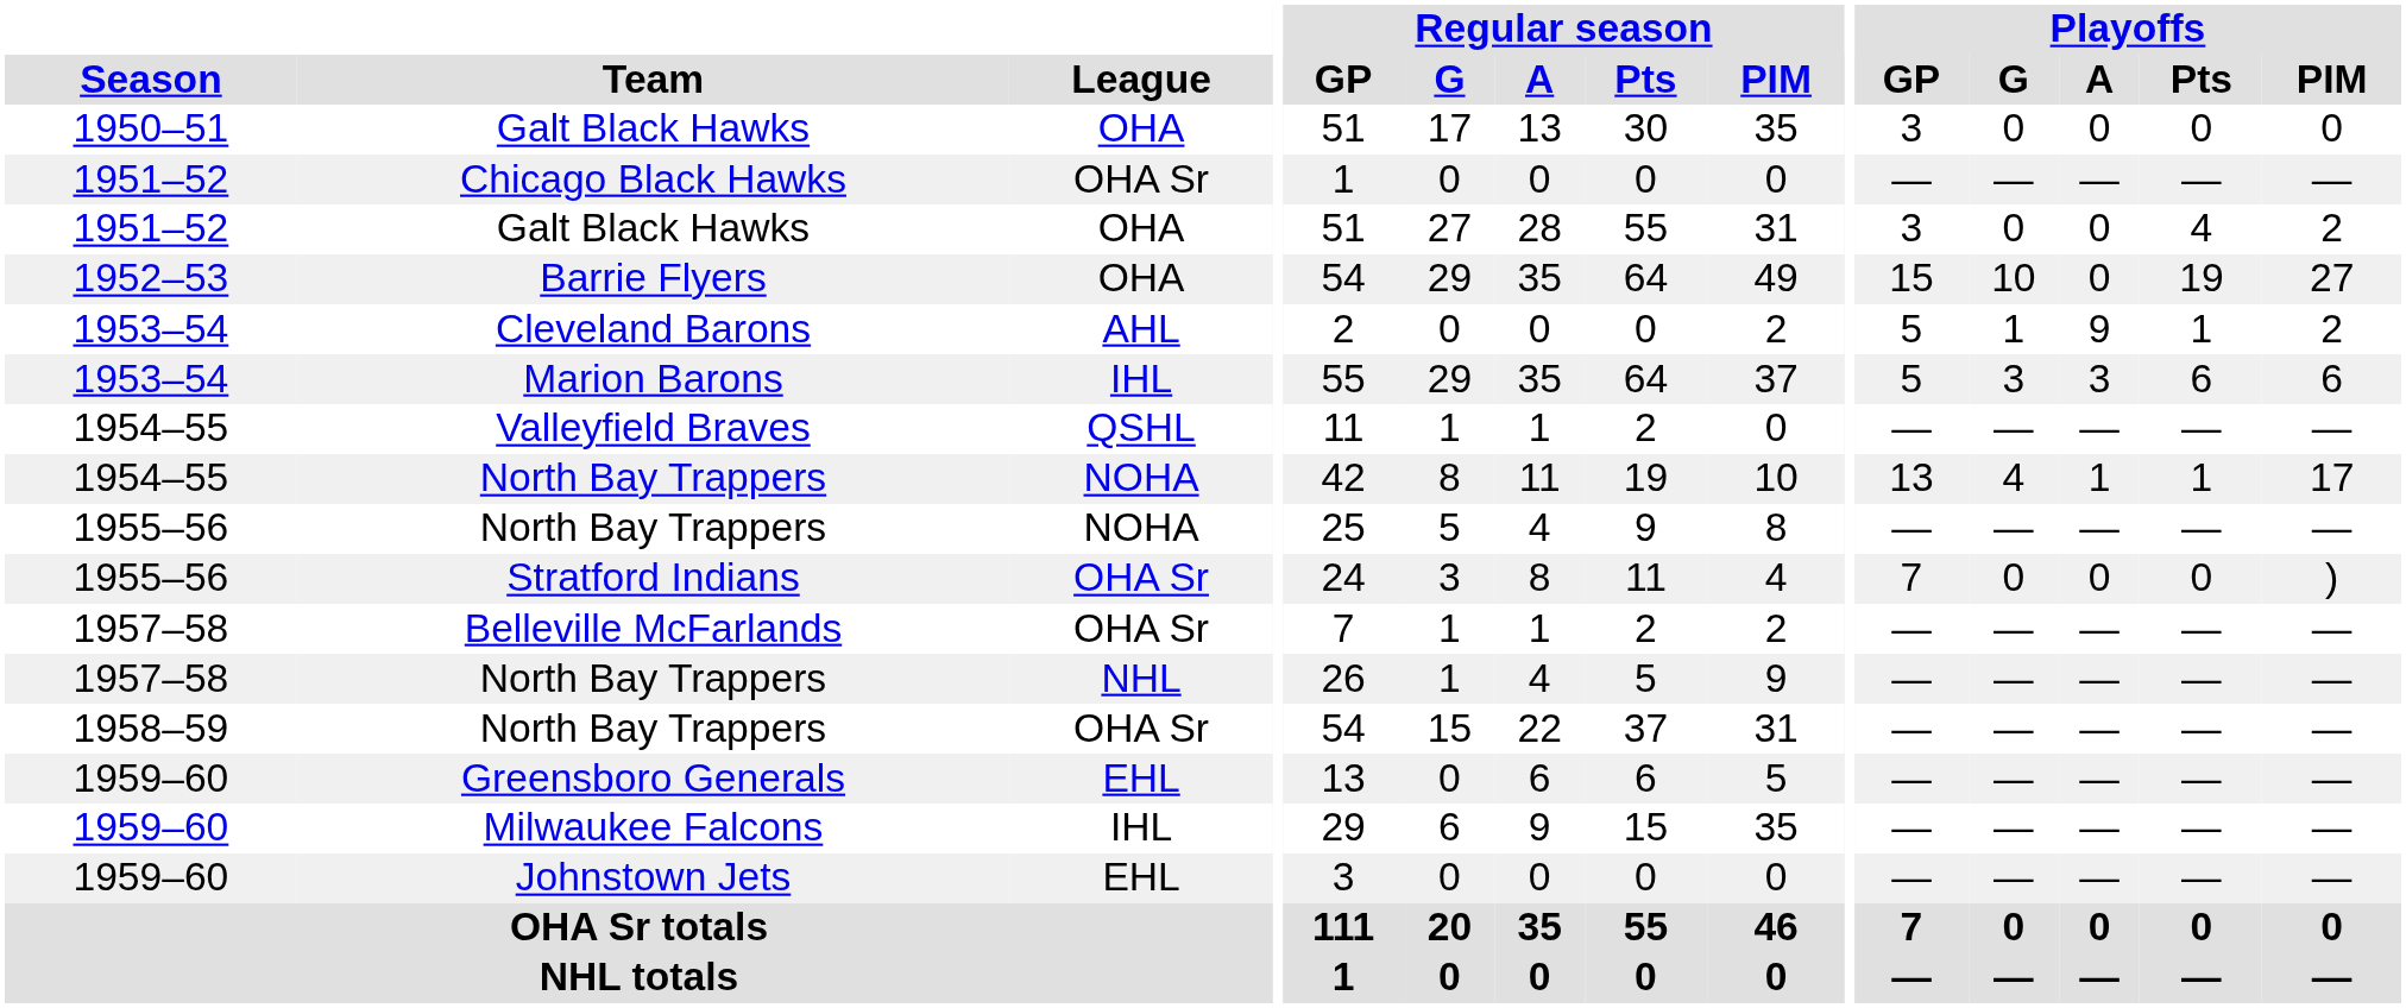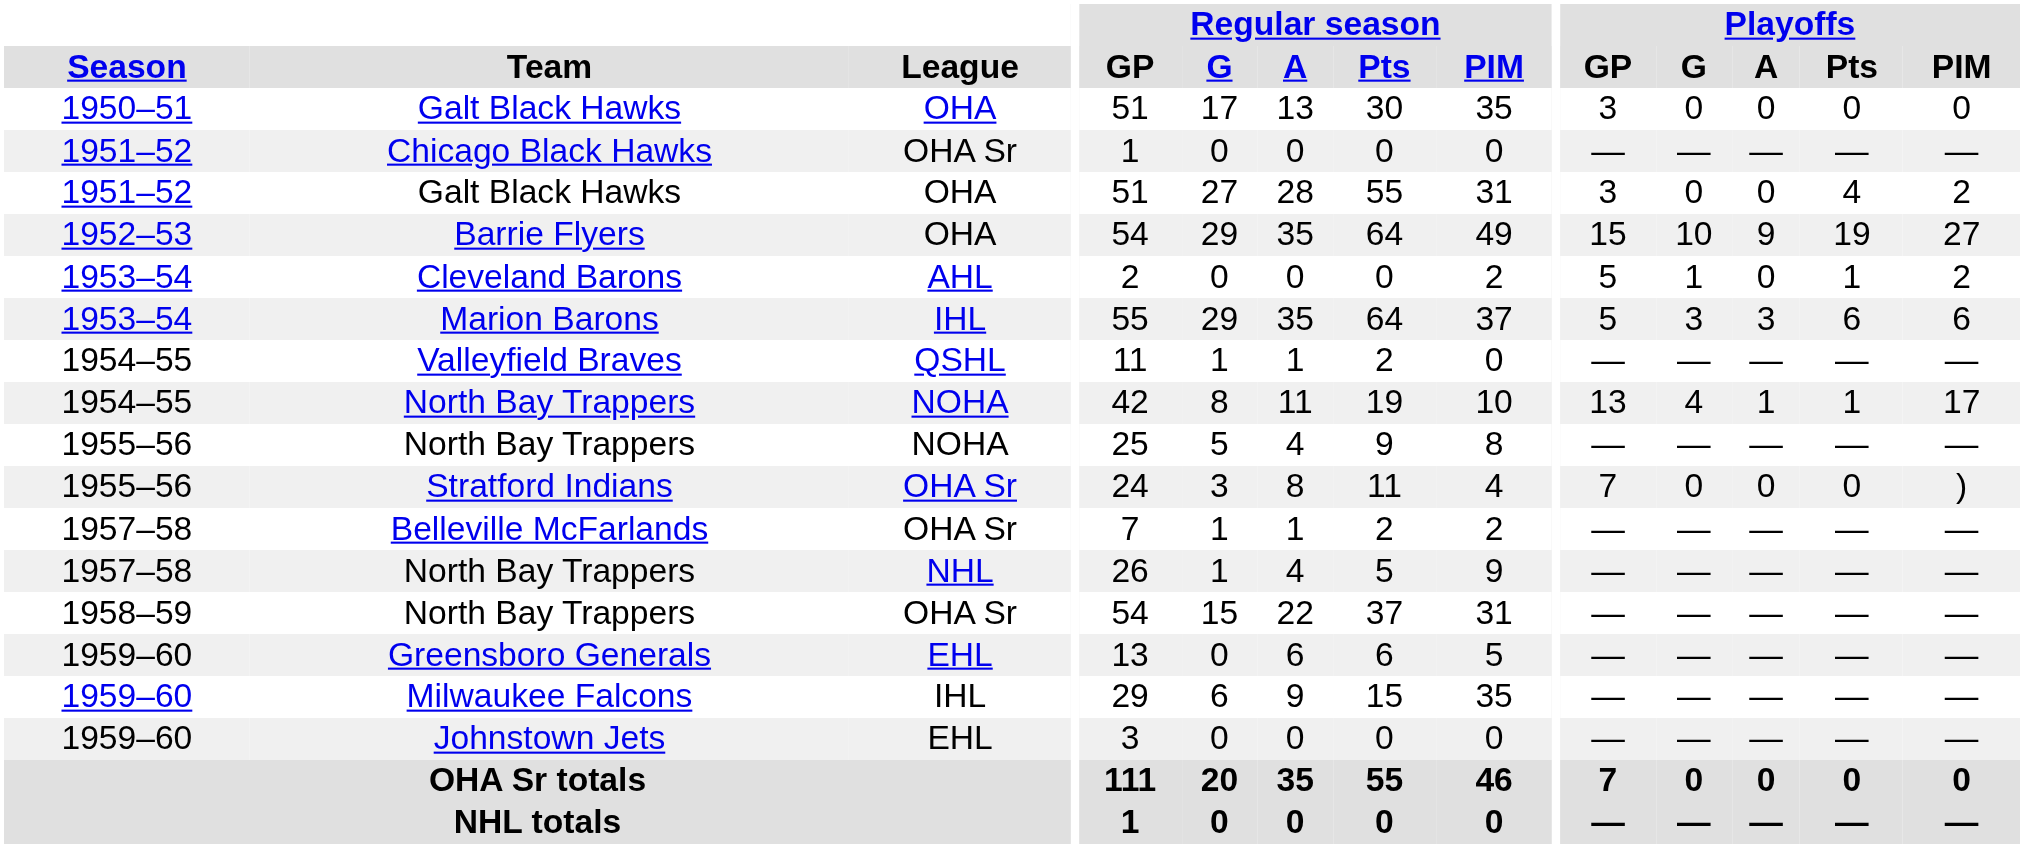Barrie Flyers | Playoffs / A: 0 -> 9
Cleveland Barons | Playoffs / A: 9 -> 0
